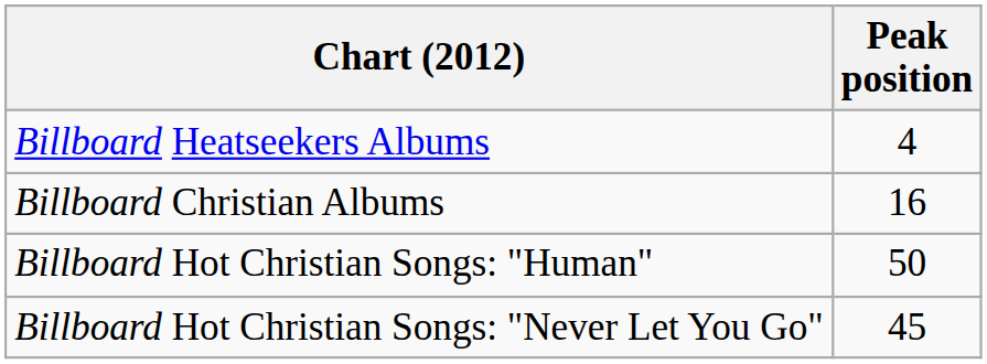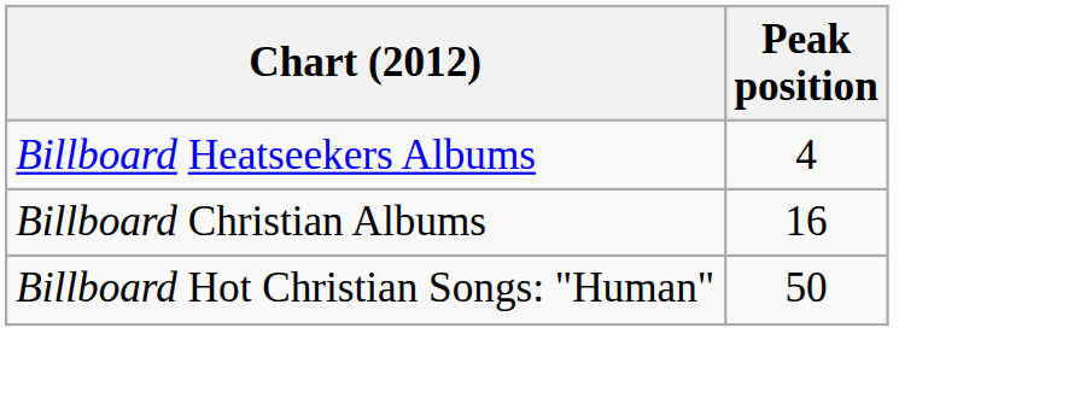- row: Billboard Hot Christian Songs: "Never Let You Go" | 45
